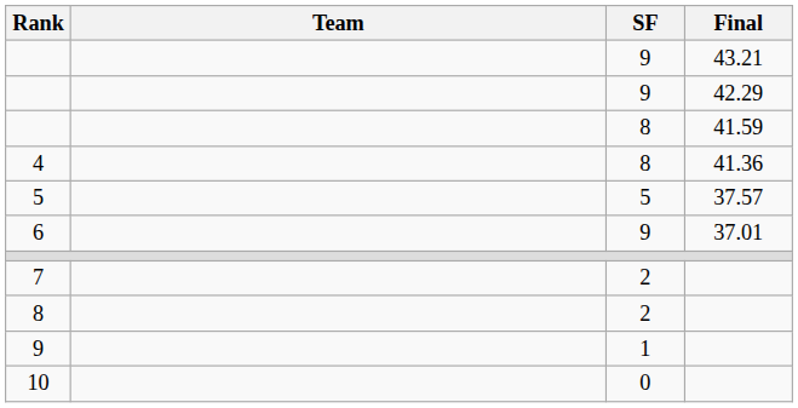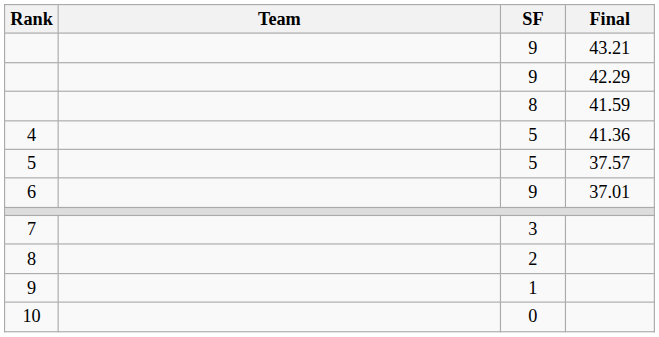4 | SF: 8 -> 5
7 | SF: 2 -> 3
